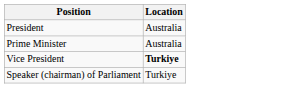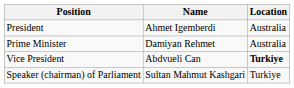+ column: Name | Ahmet Igemberdi | Damiyan Rehmet | Abdvueli Can | Sultan Mahmut Kashgari
